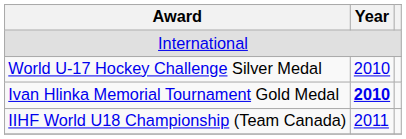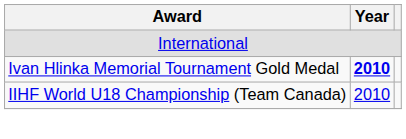- row: World U-17 Hockey Challenge Silver Medal | 2010
IIHF World U18 Championship (Team Canada) | Year: 2011 -> 2010
